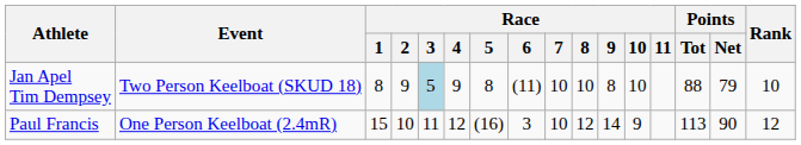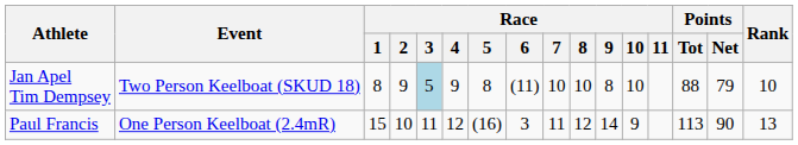Paul Francis | Race / 7: 10 -> 11
Paul Francis | Rank: 12 -> 13
